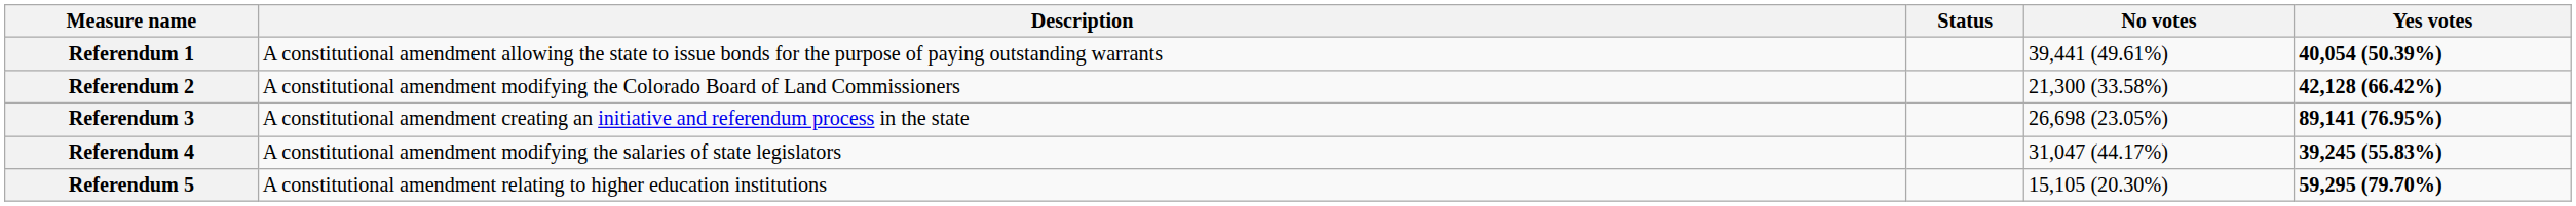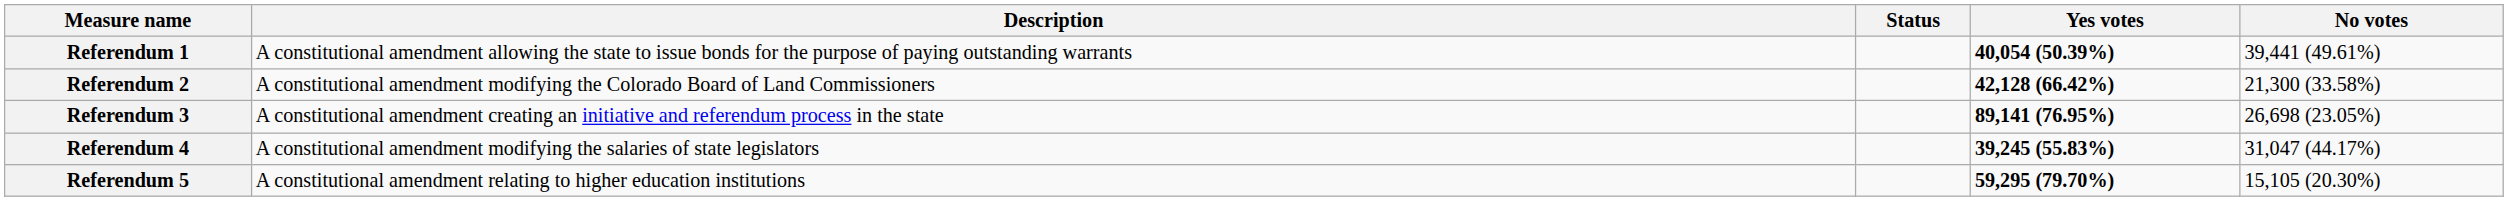columns swapped: Yes votes <-> No votes
